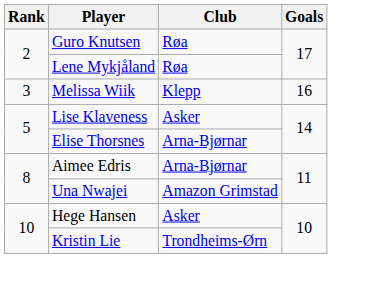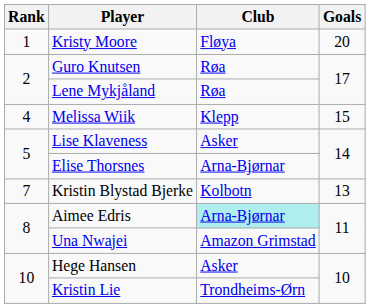+ row: 1 | Kristy Moore | Fløya | 20
Melissa Wiik | Rank: 3 -> 4
Melissa Wiik | Goals: 16 -> 15
+ row: 7 | Kristin Blystad Bjerke | Kolbotn | 13
Aimee Edris | Club: no background -> paleturquoise background
